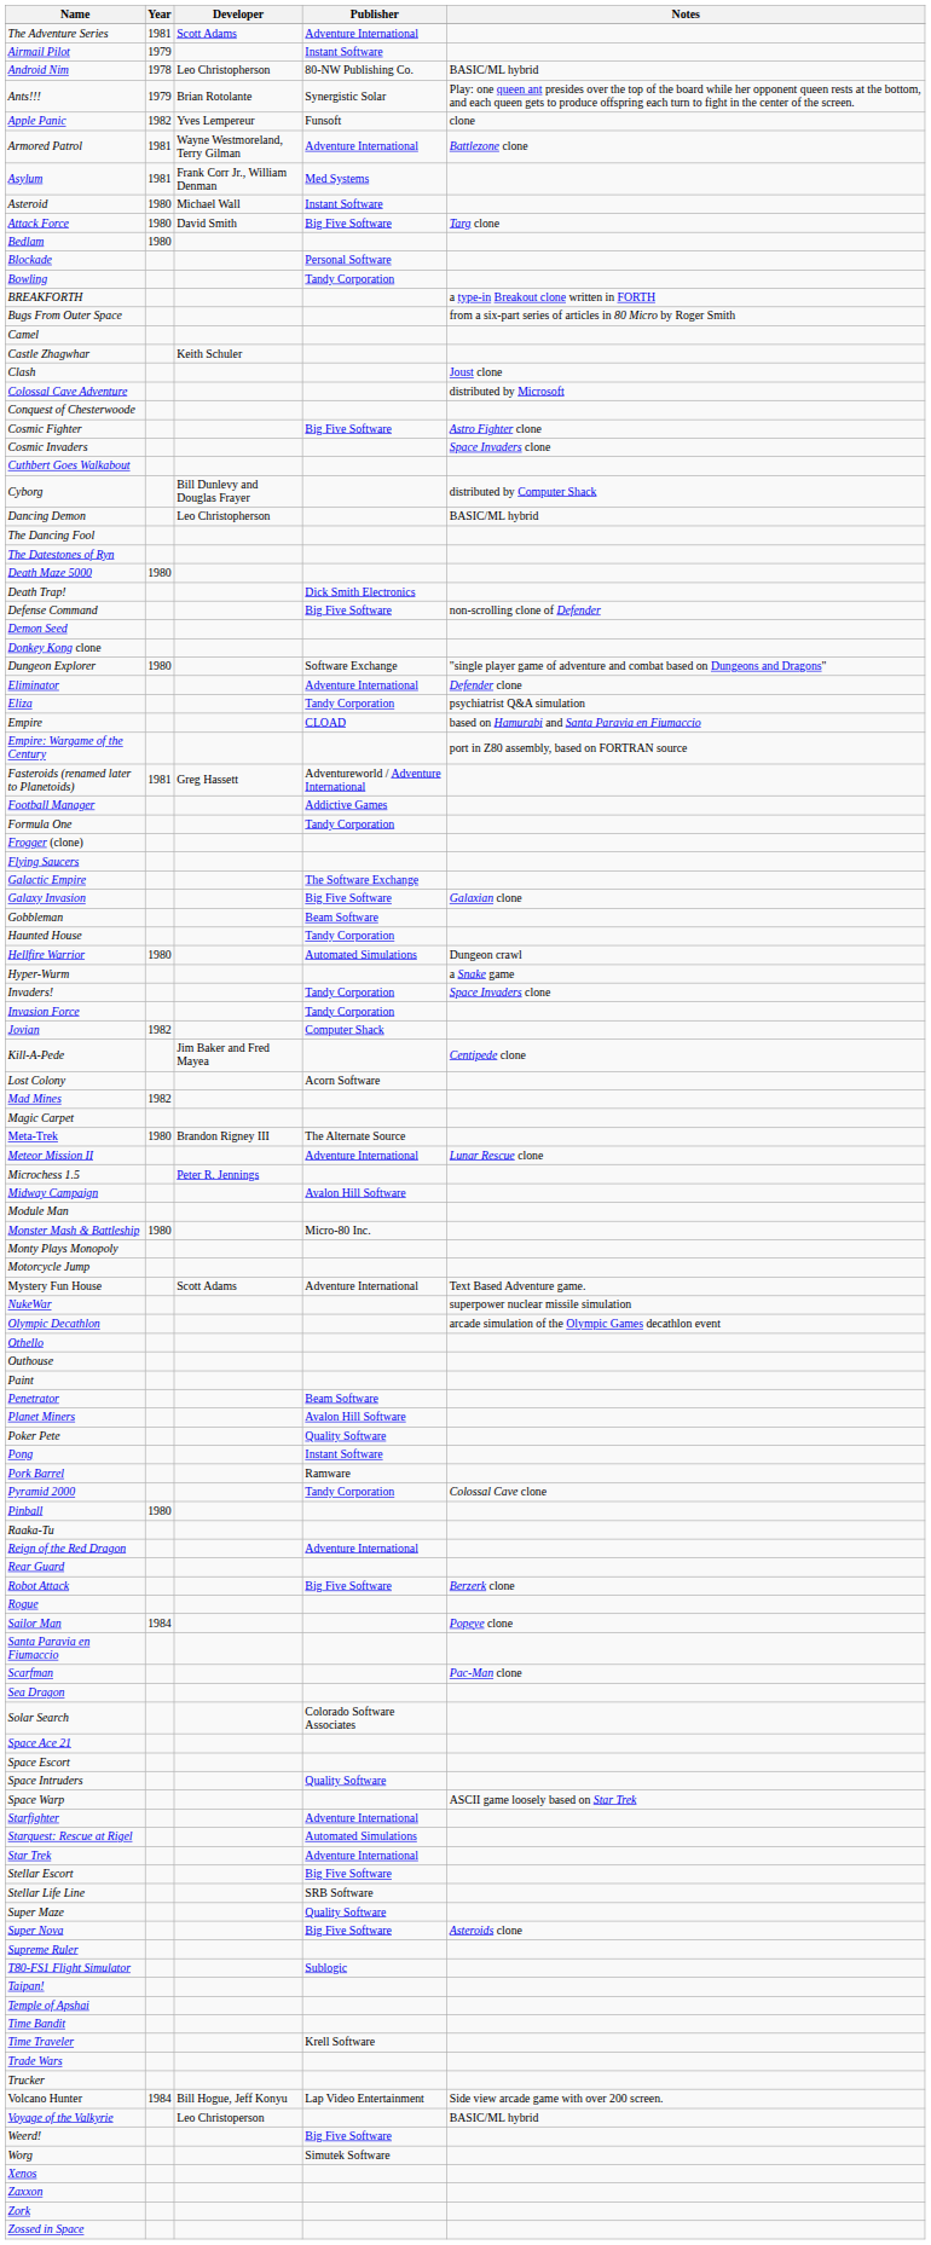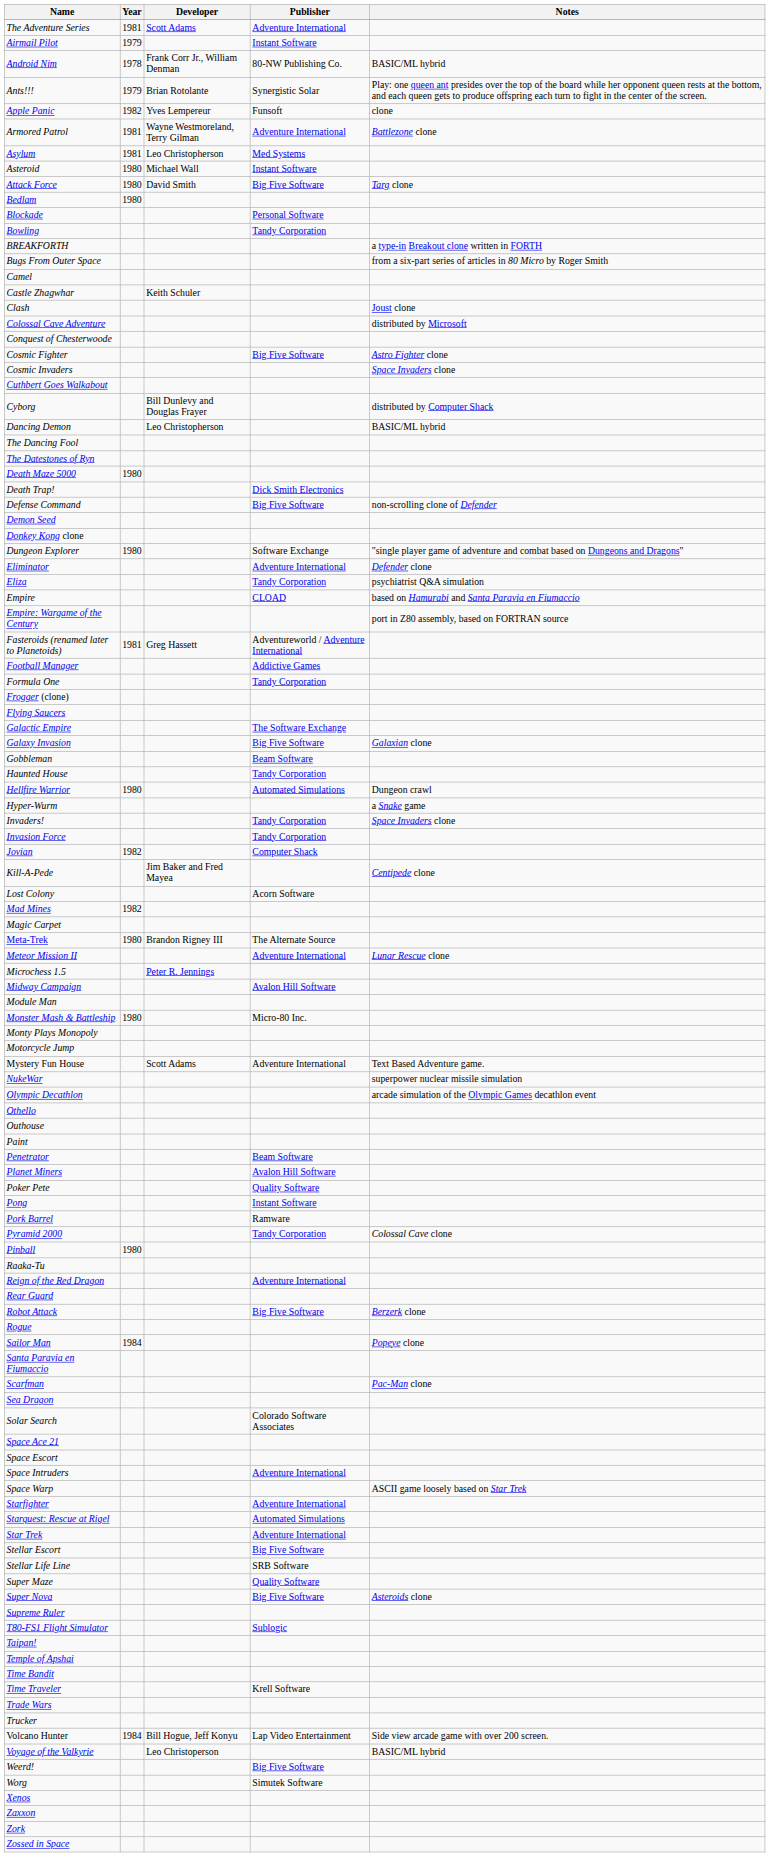Android Nim | Developer: Leo Christopherson -> Frank Corr Jr., William Denman
Asylum | Developer: Frank Corr Jr., William Denman -> Leo Christopherson
Space Intruders | Publisher: Quality Software -> Adventure International
